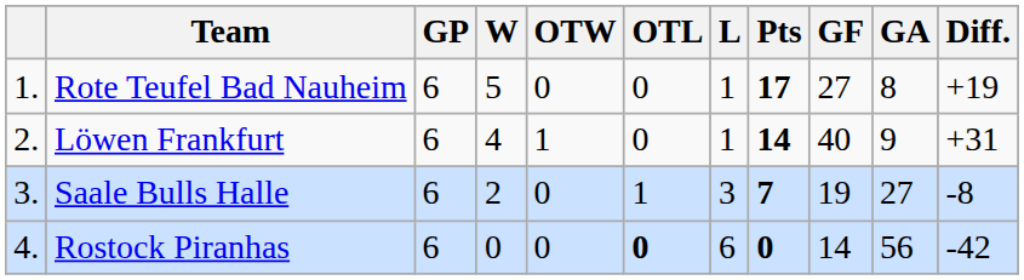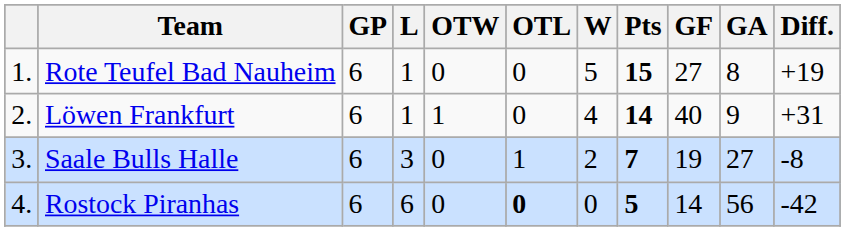columns swapped: W <-> L
Rote Teufel Bad Nauheim | Pts: 17 -> 15
Rostock Piranhas | Pts: 0 -> 5
